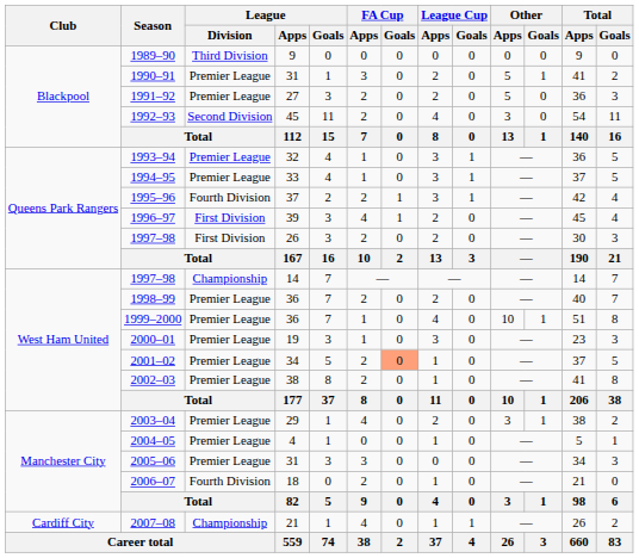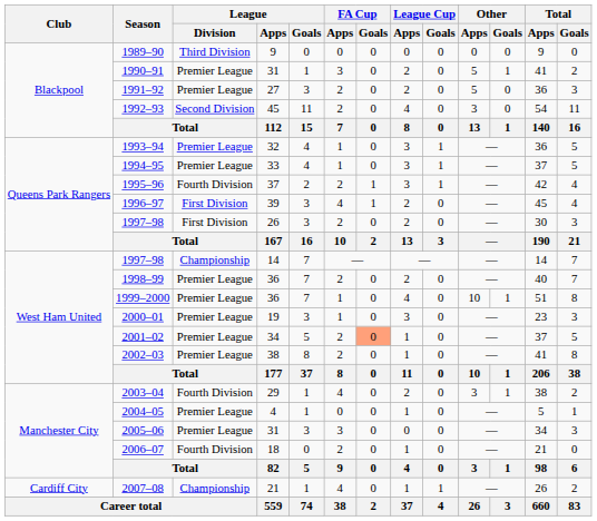2003–04 | League / Division: Premier League -> Fourth Division
